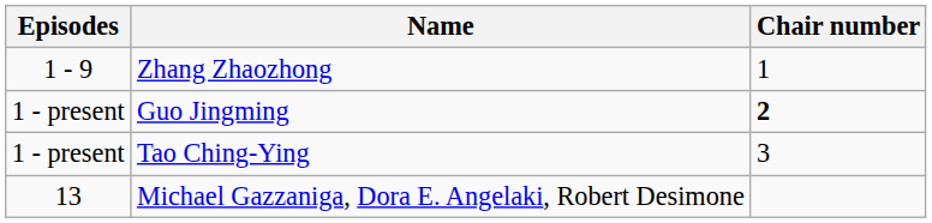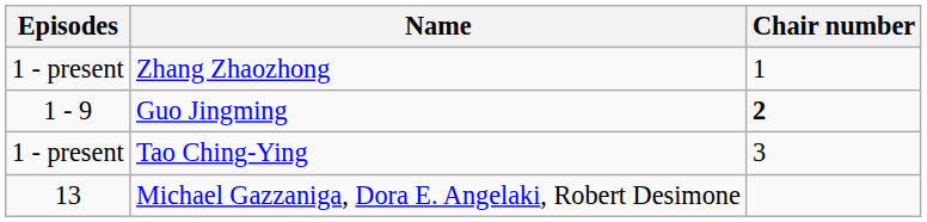Zhang Zhaozhong | Episodes: 1 - 9 -> 1 - present
Guo Jingming | Episodes: 1 - present -> 1 - 9
